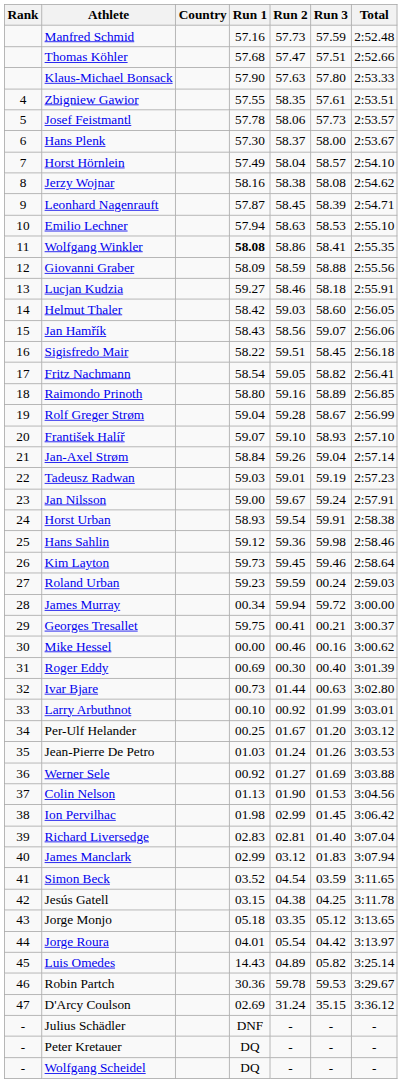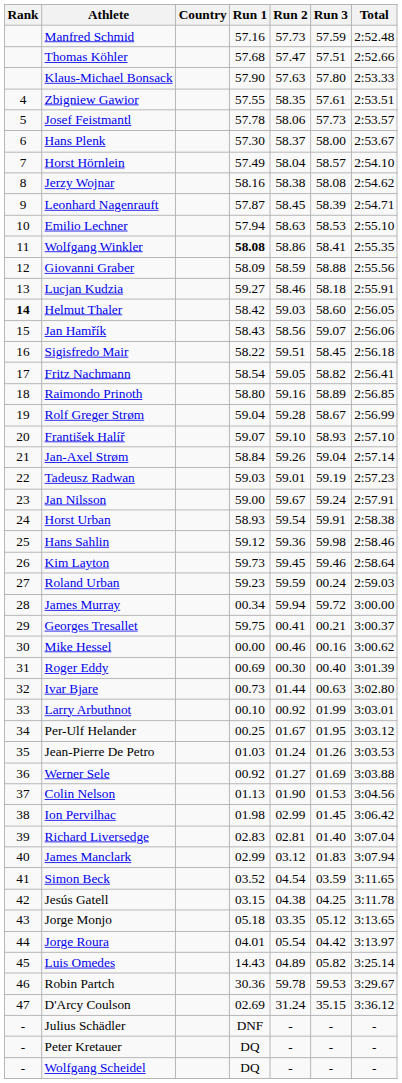Helmut Thaler | Rank: normal -> bold
Per-Ulf Helander | Run 3: 01.20 -> 01.95
